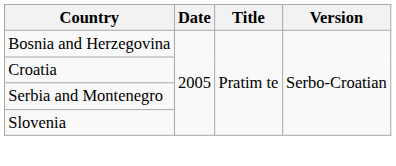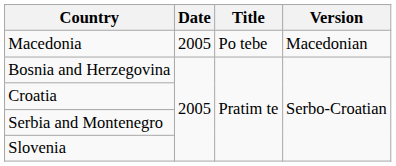+ row: Macedonia | 2005 | Po tebe | Macedonian
